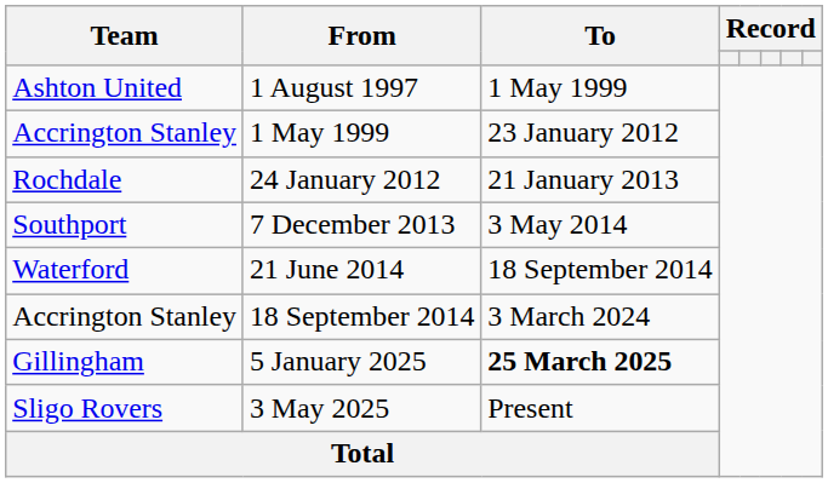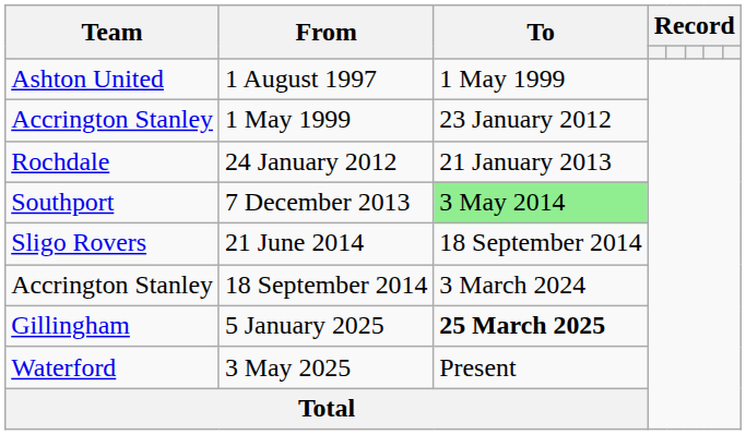7 December 2013 | To: no background -> lightgreen background
21 June 2014 | Team: Waterford -> Sligo Rovers
3 May 2025 | Team: Sligo Rovers -> Waterford
